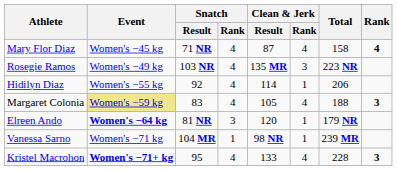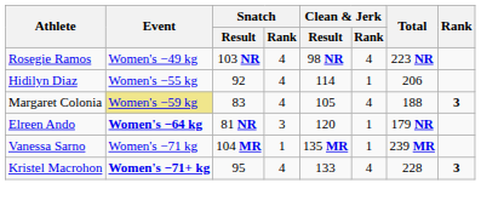- row: Mary Flor Diaz | Women's −45 kg | 71 NR | 4 | 87 | 4 | 158 | 4
Rosegie Ramos | Clean & Jerk / Result: 135 MR -> 98 NR
Rosegie Ramos | Clean & Jerk / Rank: 3 -> 4
Vanessa Sarno | Clean & Jerk / Result: 98 NR -> 135 MR
